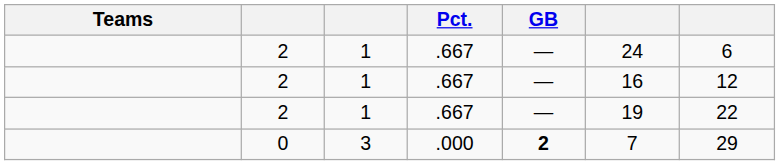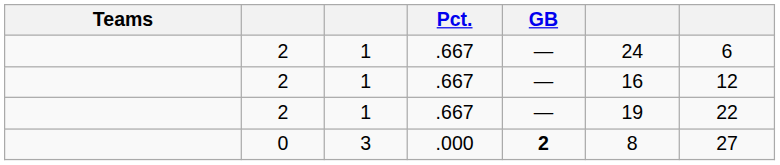0 | column 6: 7 -> 8
0 | column 7: 29 -> 27
